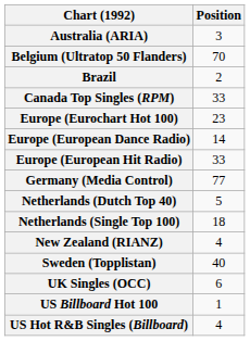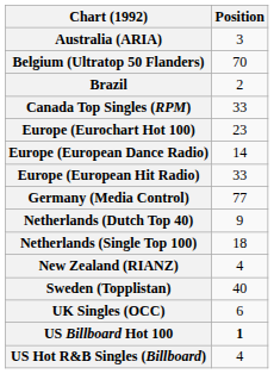Netherlands (Dutch Top 40) | Position: 5 -> 9
US Billboard Hot 100 | Position: normal -> bold
